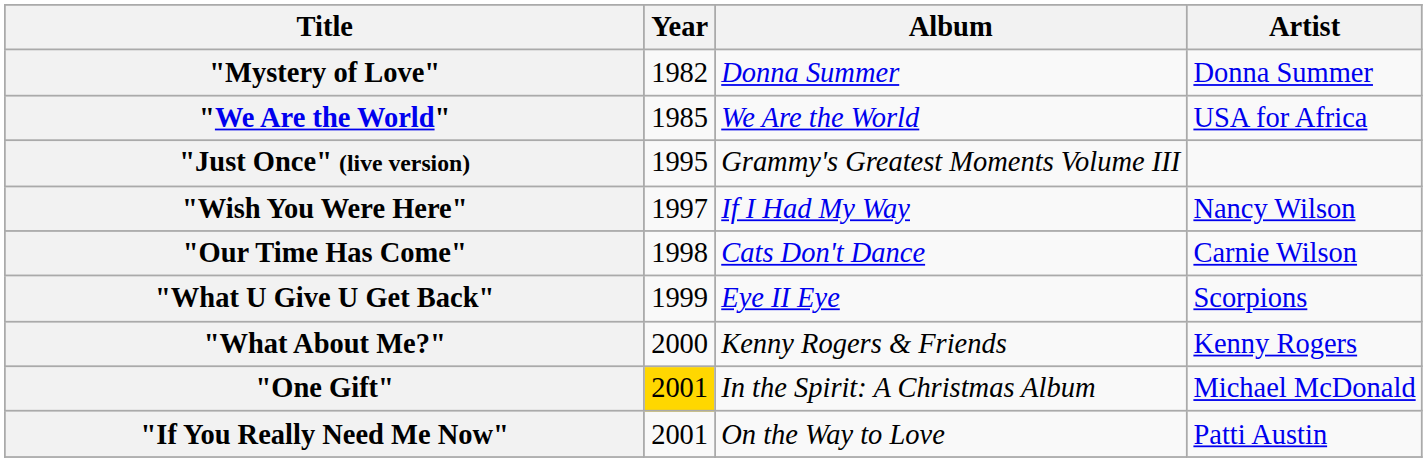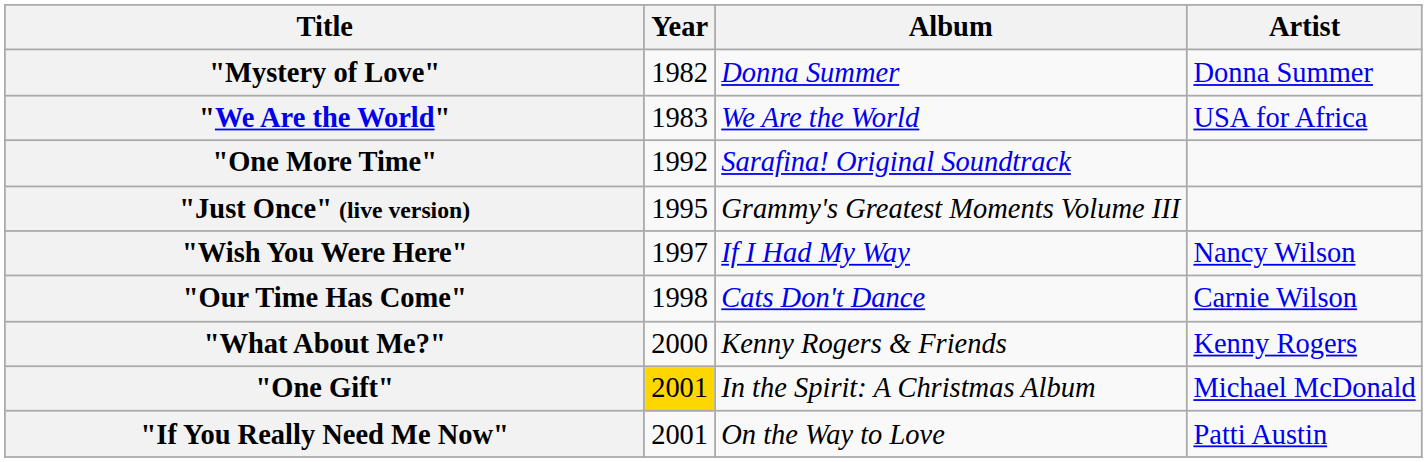"We Are the World" | Year: 1985 -> 1983
+ row: "One More Time" | 1992 | Sarafina! Original Soundtrack
- row: "What U Give U Get Back" | 1999 | Eye II Eye | Scorpions
